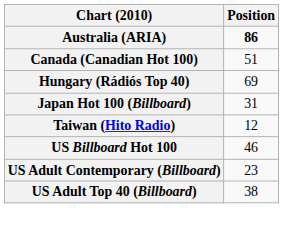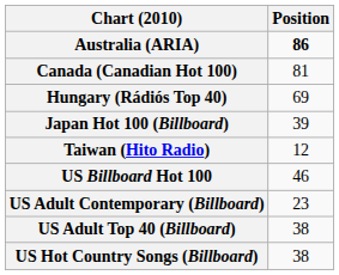Canada (Canadian Hot 100) | Position: 51 -> 81
Japan Hot 100 (Billboard) | Position: 31 -> 39
+ row: US Hot Country Songs (Billboard) | 38
